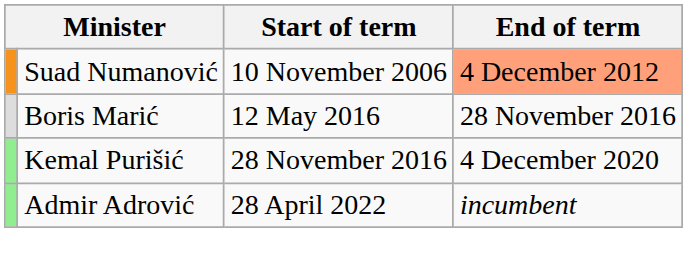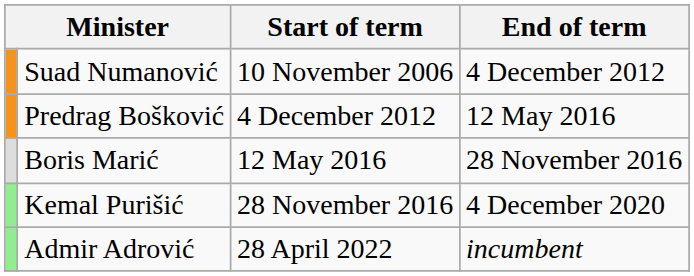Suad Numanović | End of term: lightsalmon background -> no background
+ row: Predrag Bošković | 4 December 2012 | 12 May 2016
